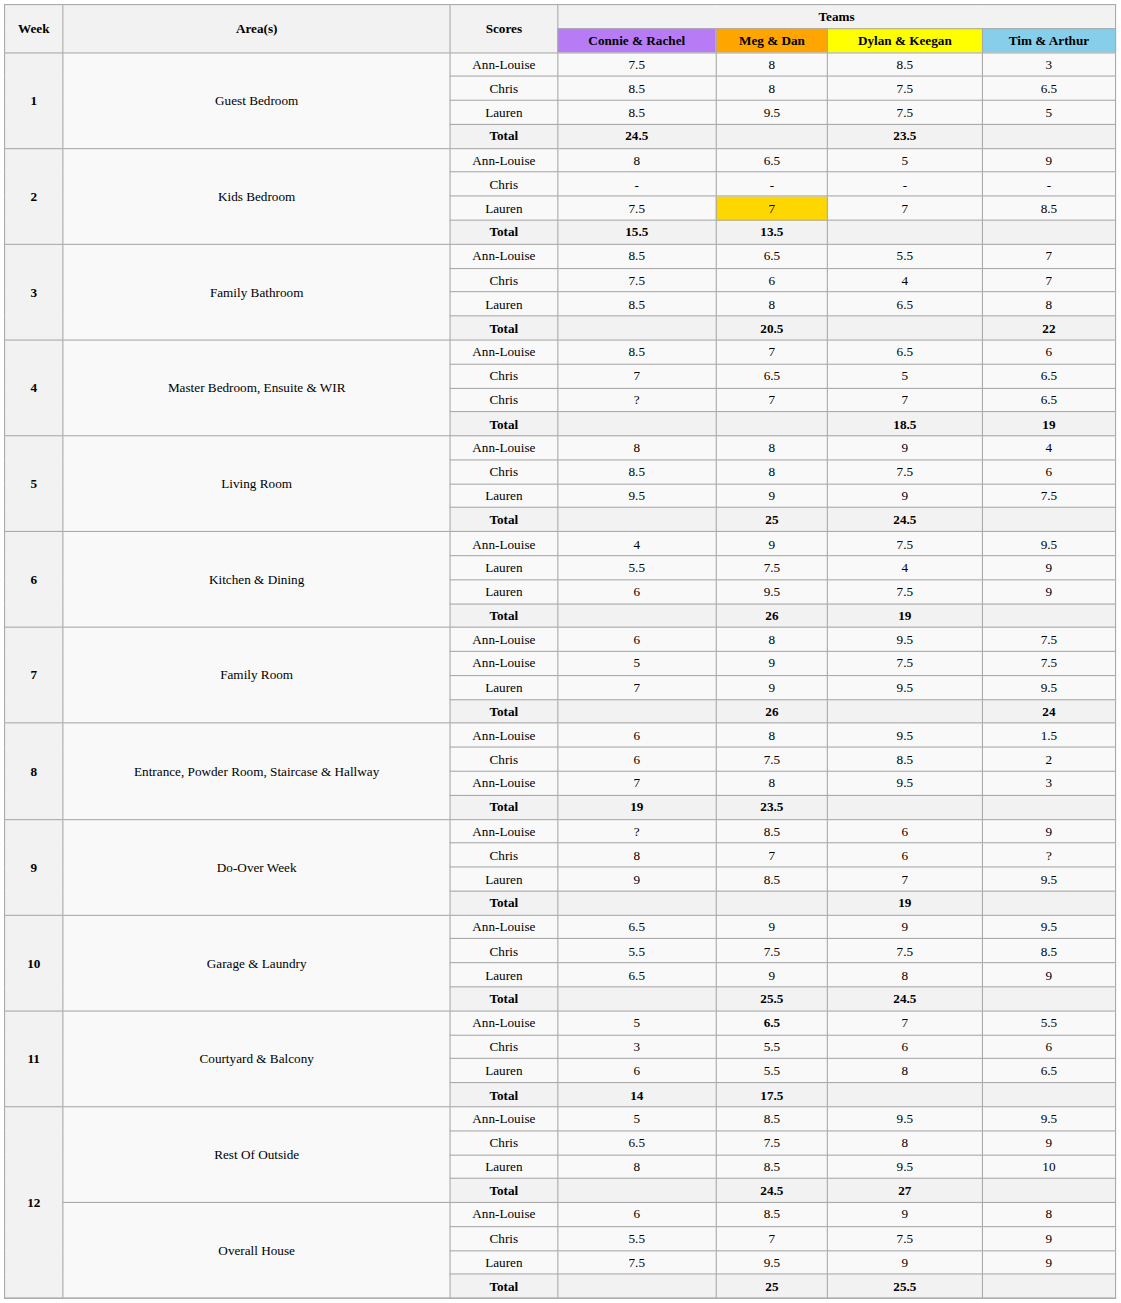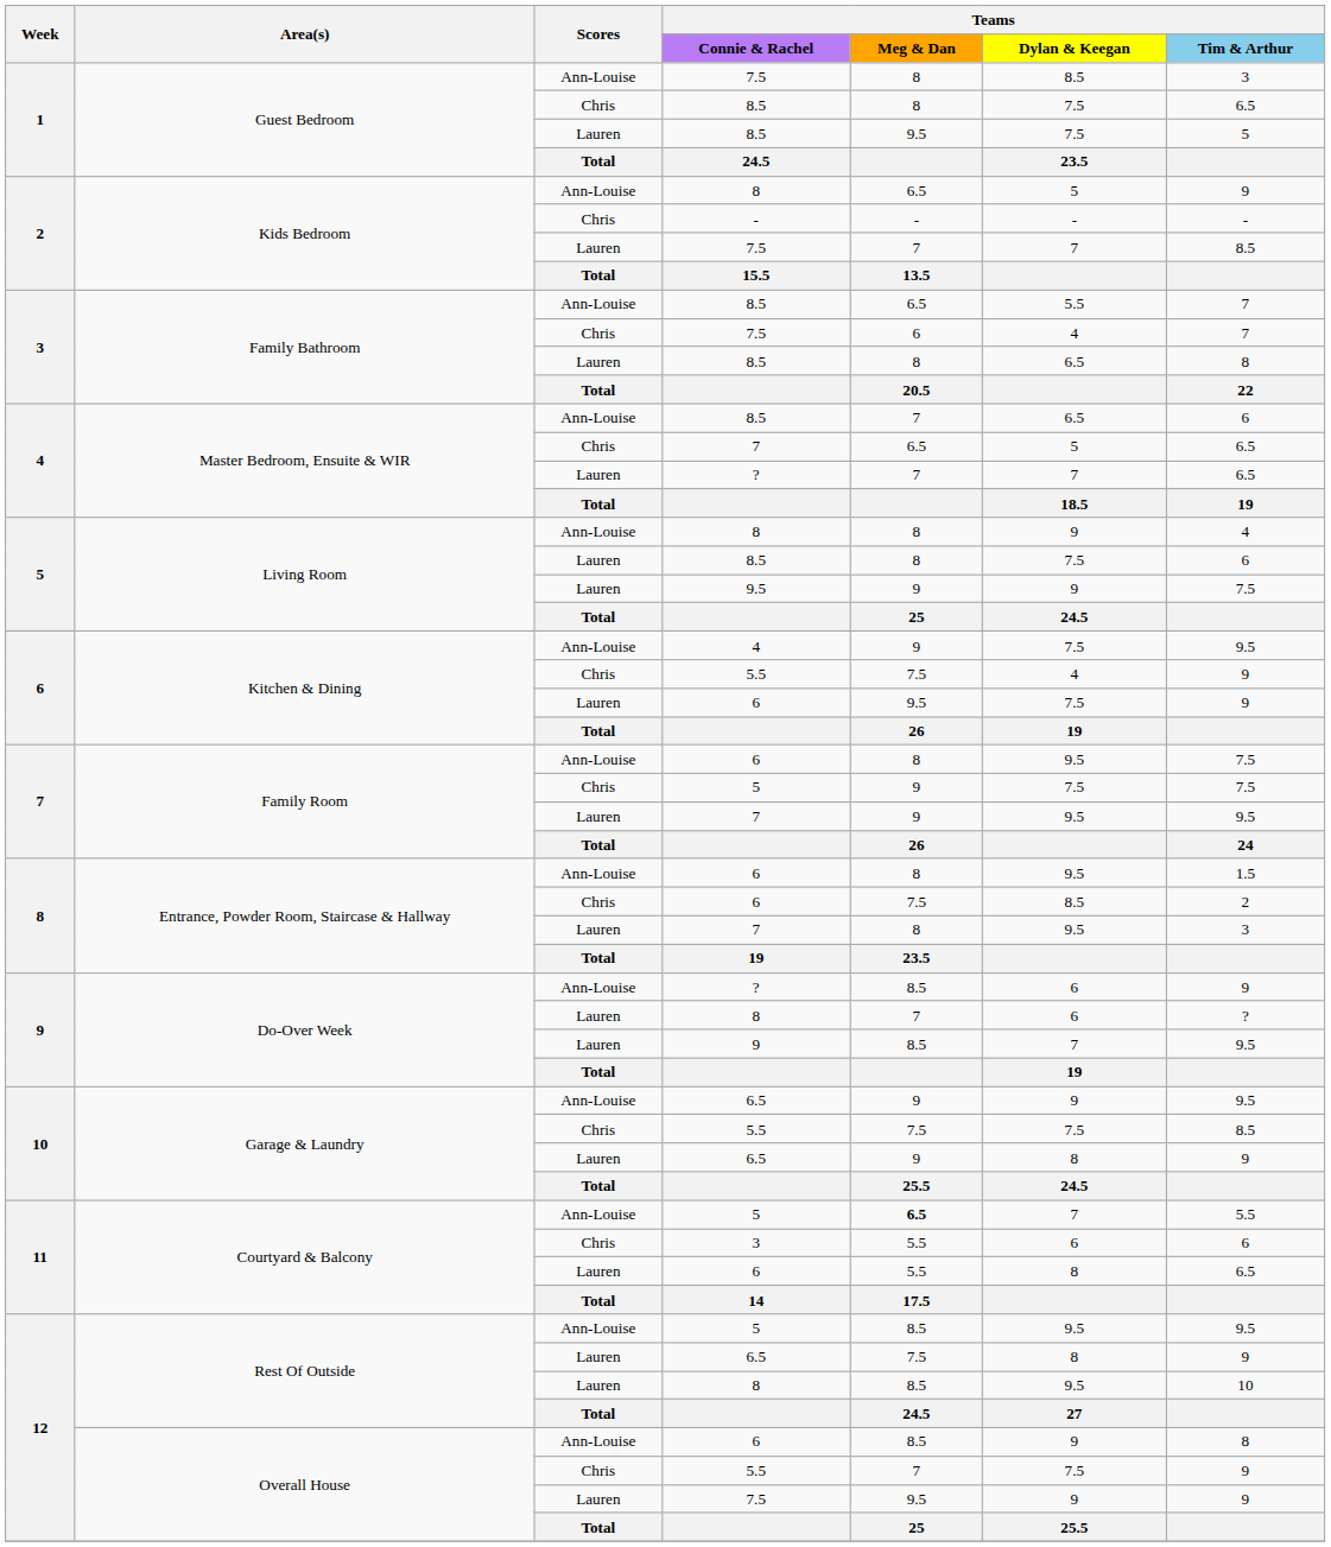Kids Bedroom / 7.5 | Teams / Meg & Dan: gold background -> no background
Master Bedroom, Ensuite & WIR / ? | Scores: Chris -> Lauren
Living Room / 8.5 | Scores: Chris -> Lauren
Kitchen & Dining / 5.5 | Scores: Lauren -> Chris
Family Room / 5 | Scores: Ann-Louise -> Chris
Entrance, Powder Room, Staircase & Hallway / 7 | Scores: Ann-Louise -> Lauren
Do-Over Week / 8 | Scores: Chris -> Lauren
Rest Of Outside / 6.5 | Scores: Chris -> Lauren
